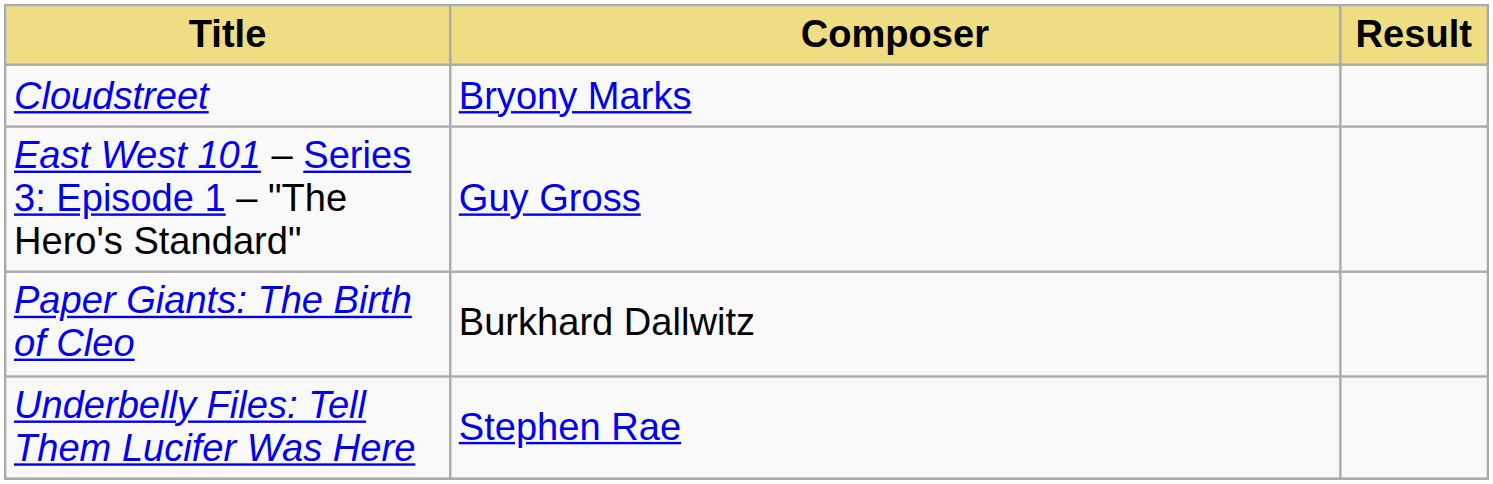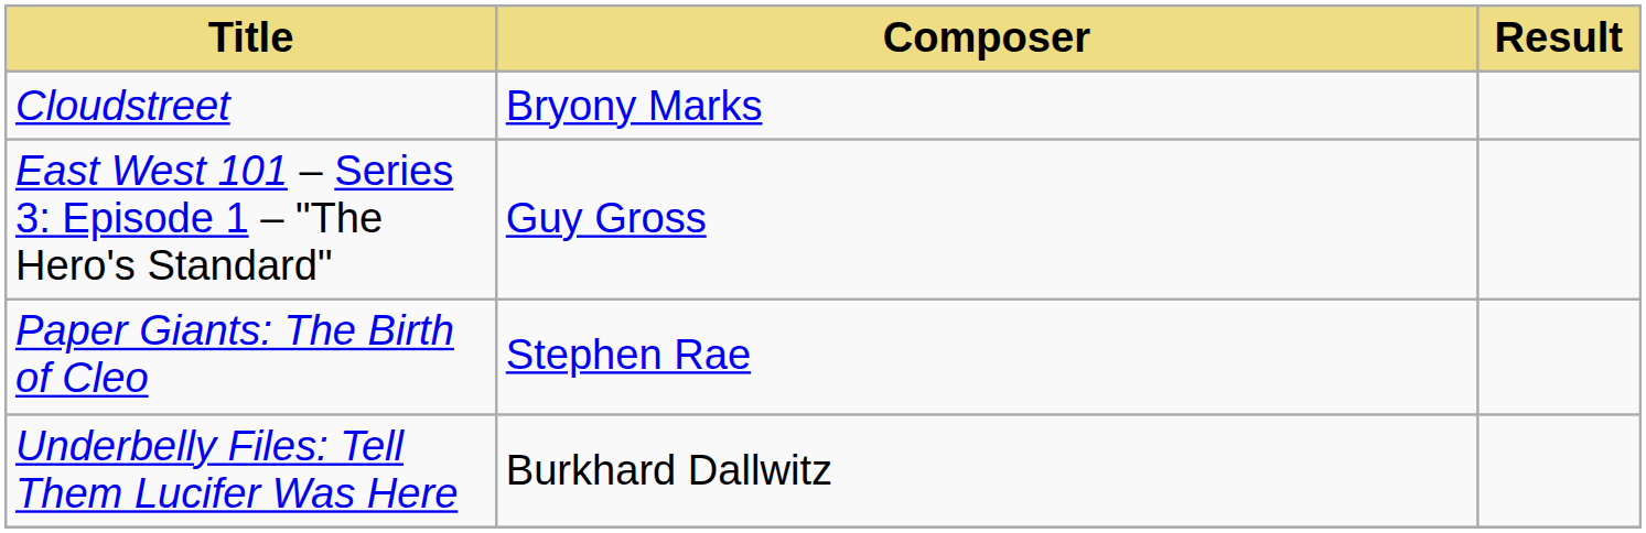Paper Giants: The Birth of Cleo | Composer: Burkhard Dallwitz -> Stephen Rae
Underbelly Files: Tell Them Lucifer Was Here | Composer: Stephen Rae -> Burkhard Dallwitz
